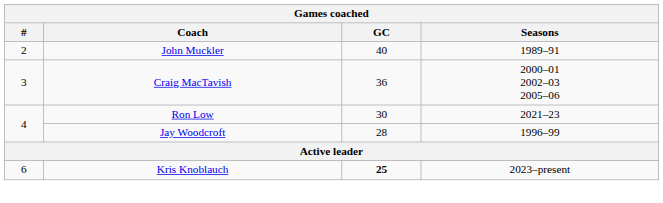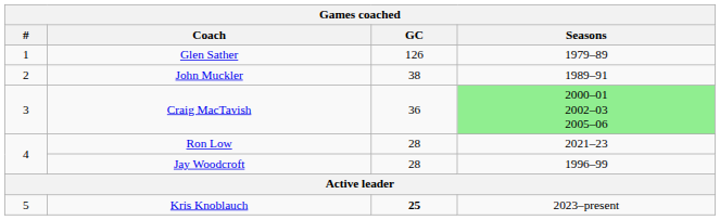+ row: 1 | Glen Sather | 126 | 1979–89
John Muckler | GC: 40 -> 38
Craig MacTavish | Seasons: no background -> lightgreen background
Ron Low | GC: 30 -> 28
Kris Knoblauch | #: 6 -> 5
